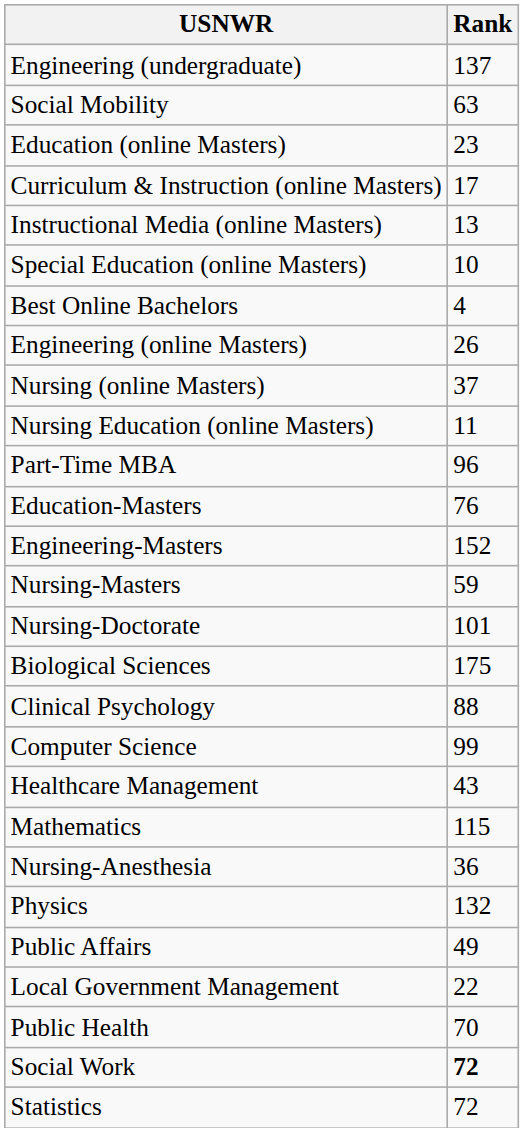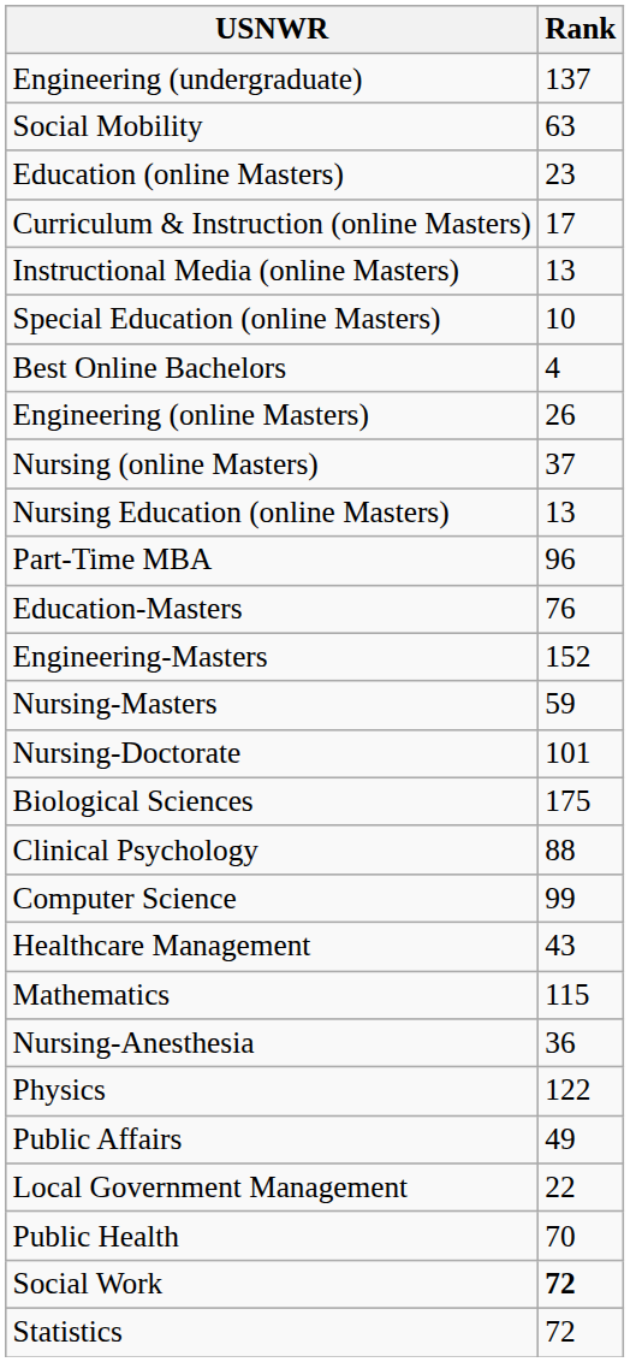Nursing Education (online Masters) | Rank: 11 -> 13
Physics | Rank: 132 -> 122
